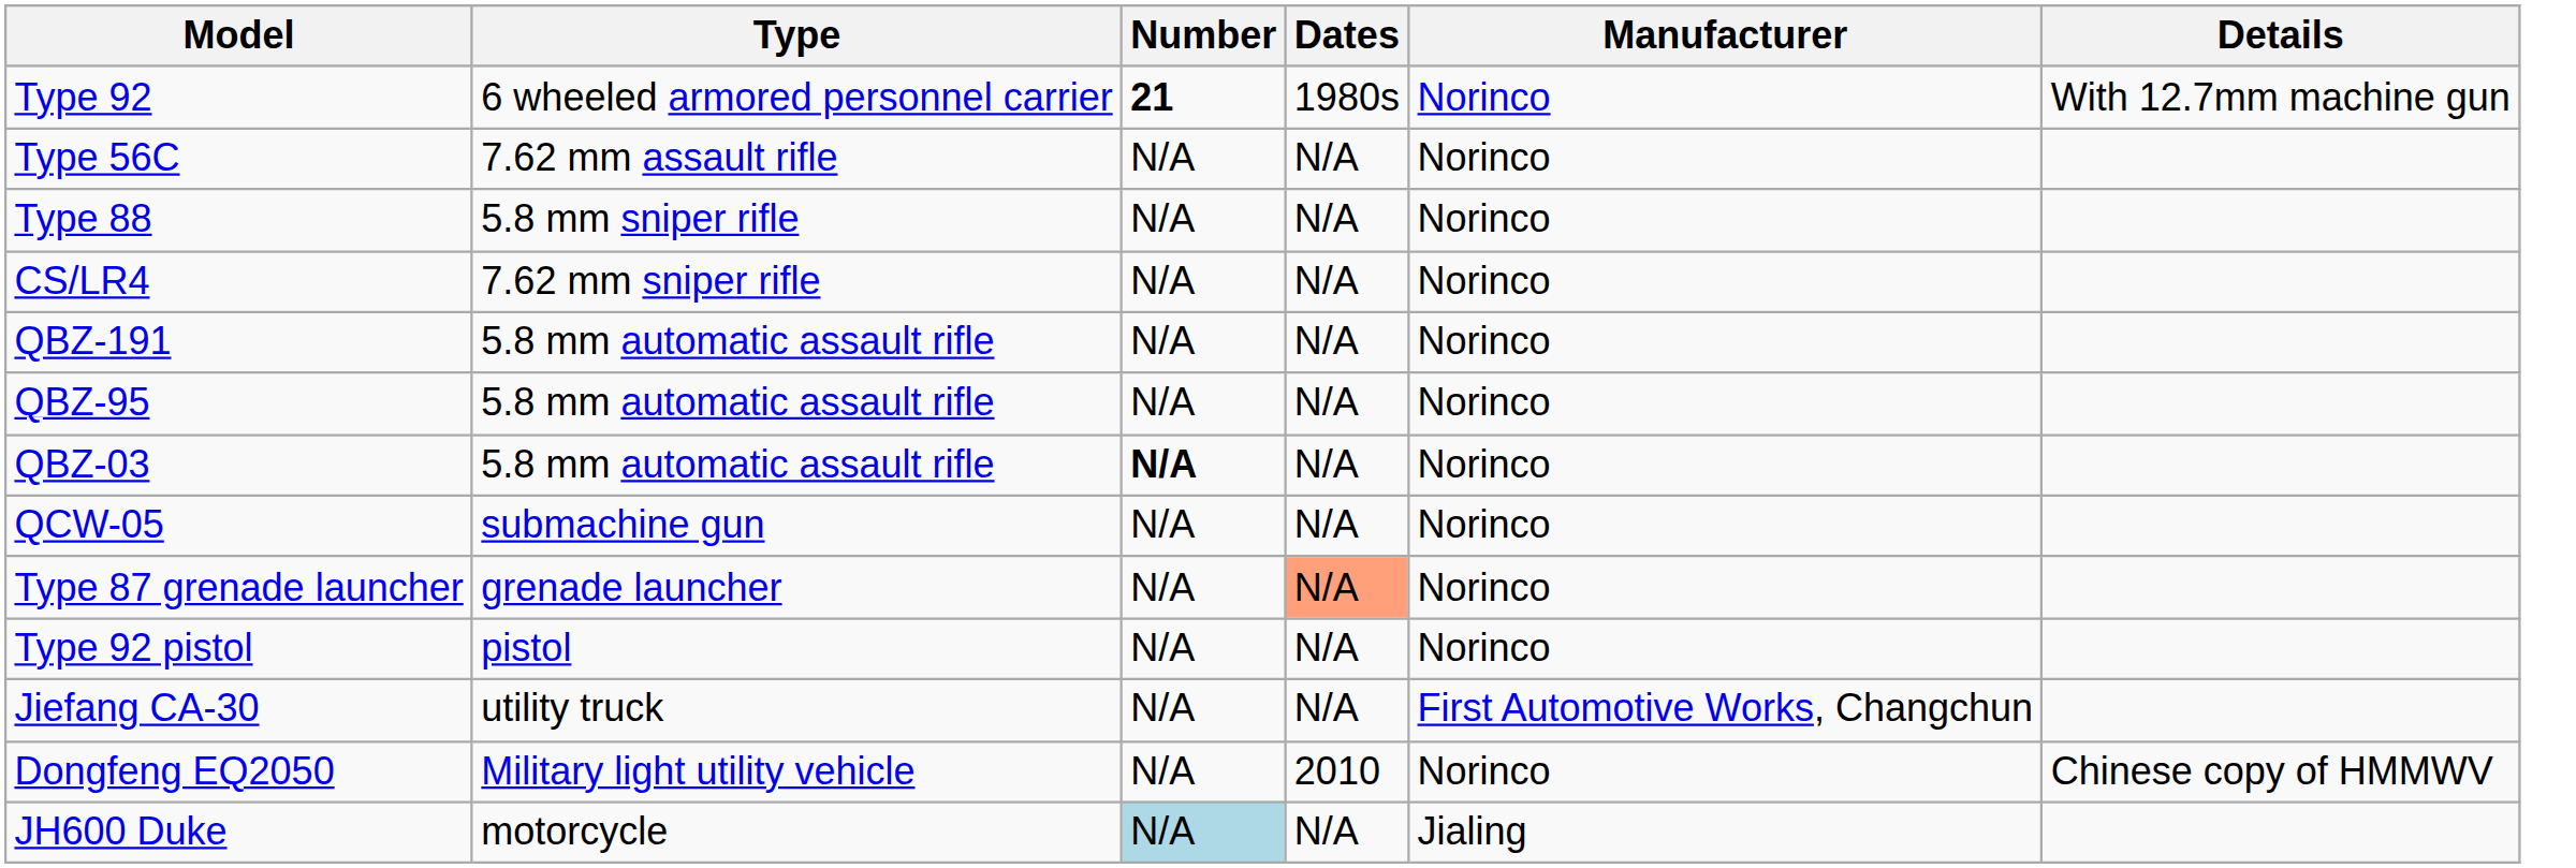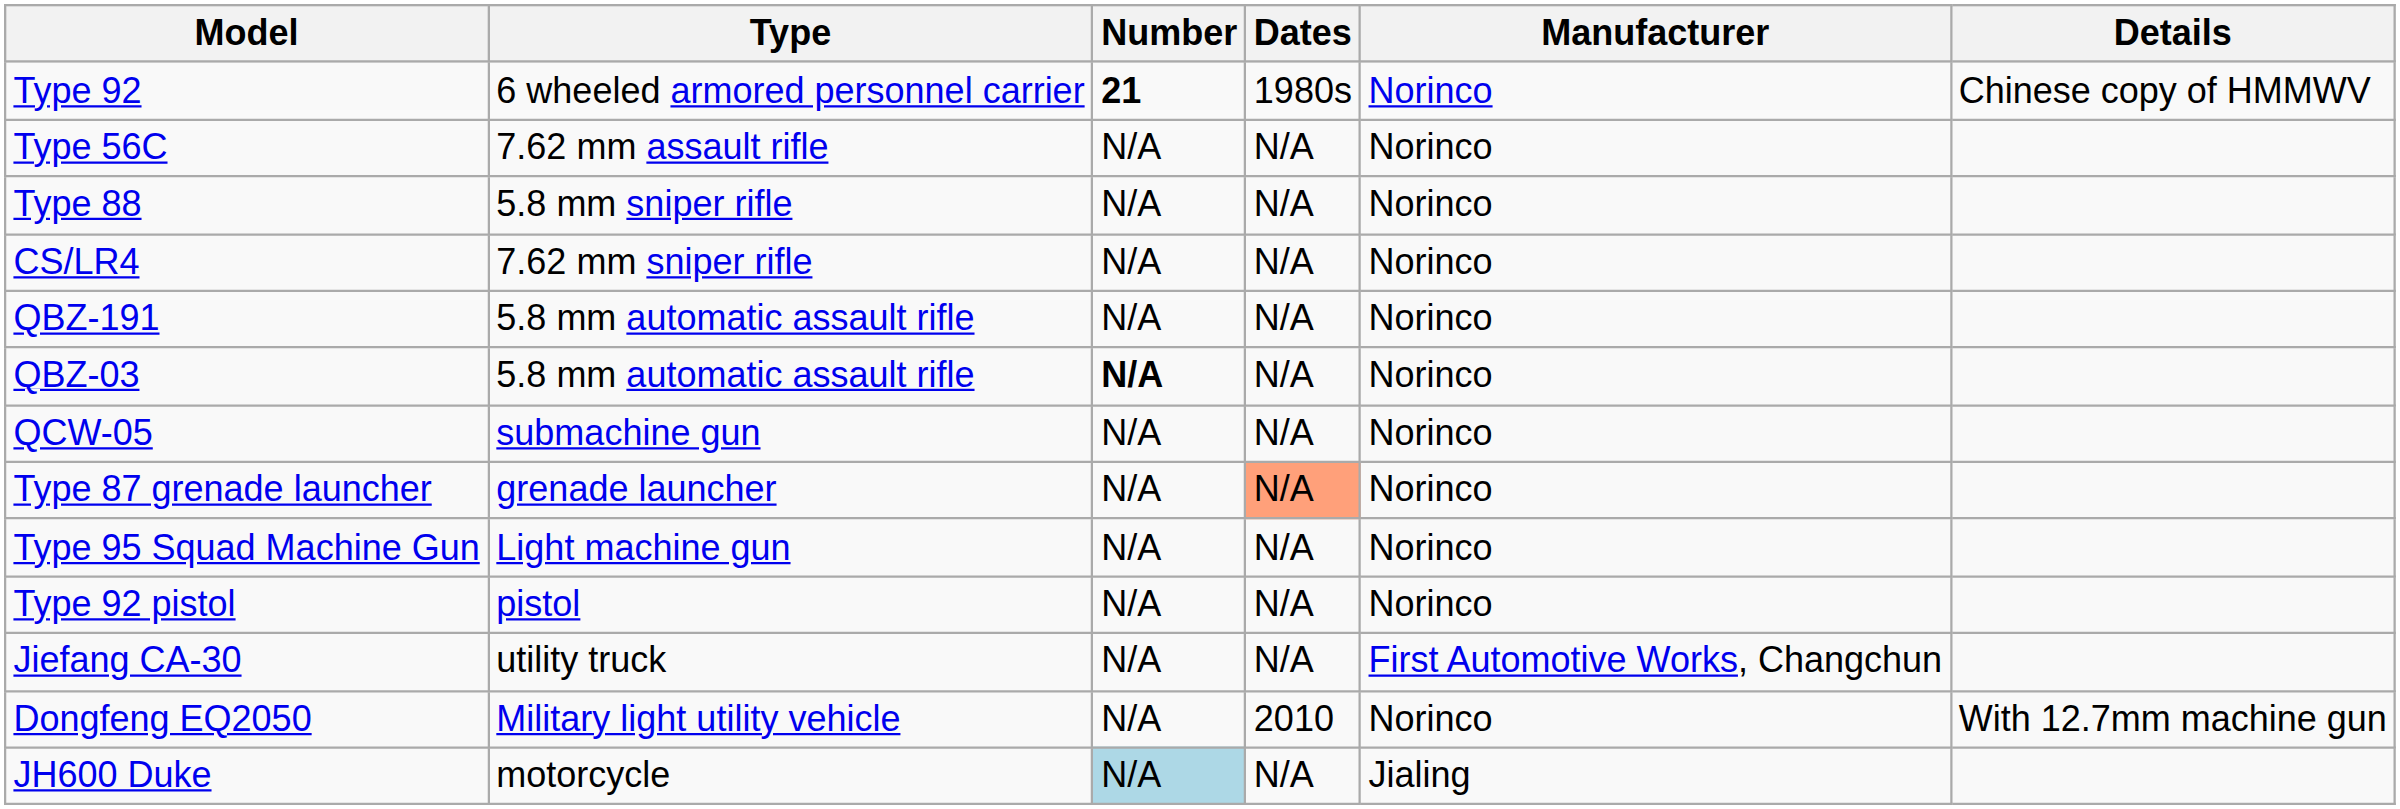Type 92 | Details: With 12.7mm machine gun -> Chinese copy of HMMWV
- row: QBZ-95 | 5.8 mm automatic assault rifle | N/A | N/A | Norinco
+ row: Type 95 Squad Machine Gun | Light machine gun | N/A | N/A | Norinco
Dongfeng EQ2050 | Details: Chinese copy of HMMWV -> With 12.7mm machine gun
